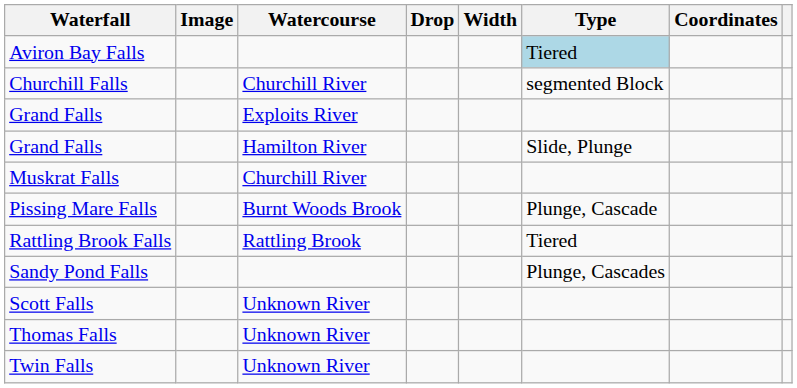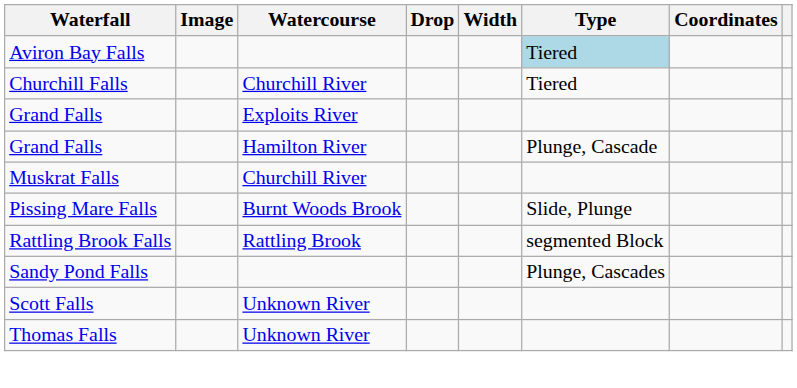Churchill Falls | Type: segmented Block -> Tiered
Grand Falls / Hamilton River | Type: Slide, Plunge -> Plunge, Cascade
Pissing Mare Falls | Type: Plunge, Cascade -> Slide, Plunge
Rattling Brook Falls | Type: Tiered -> segmented Block
- row: Twin Falls | Unknown River
